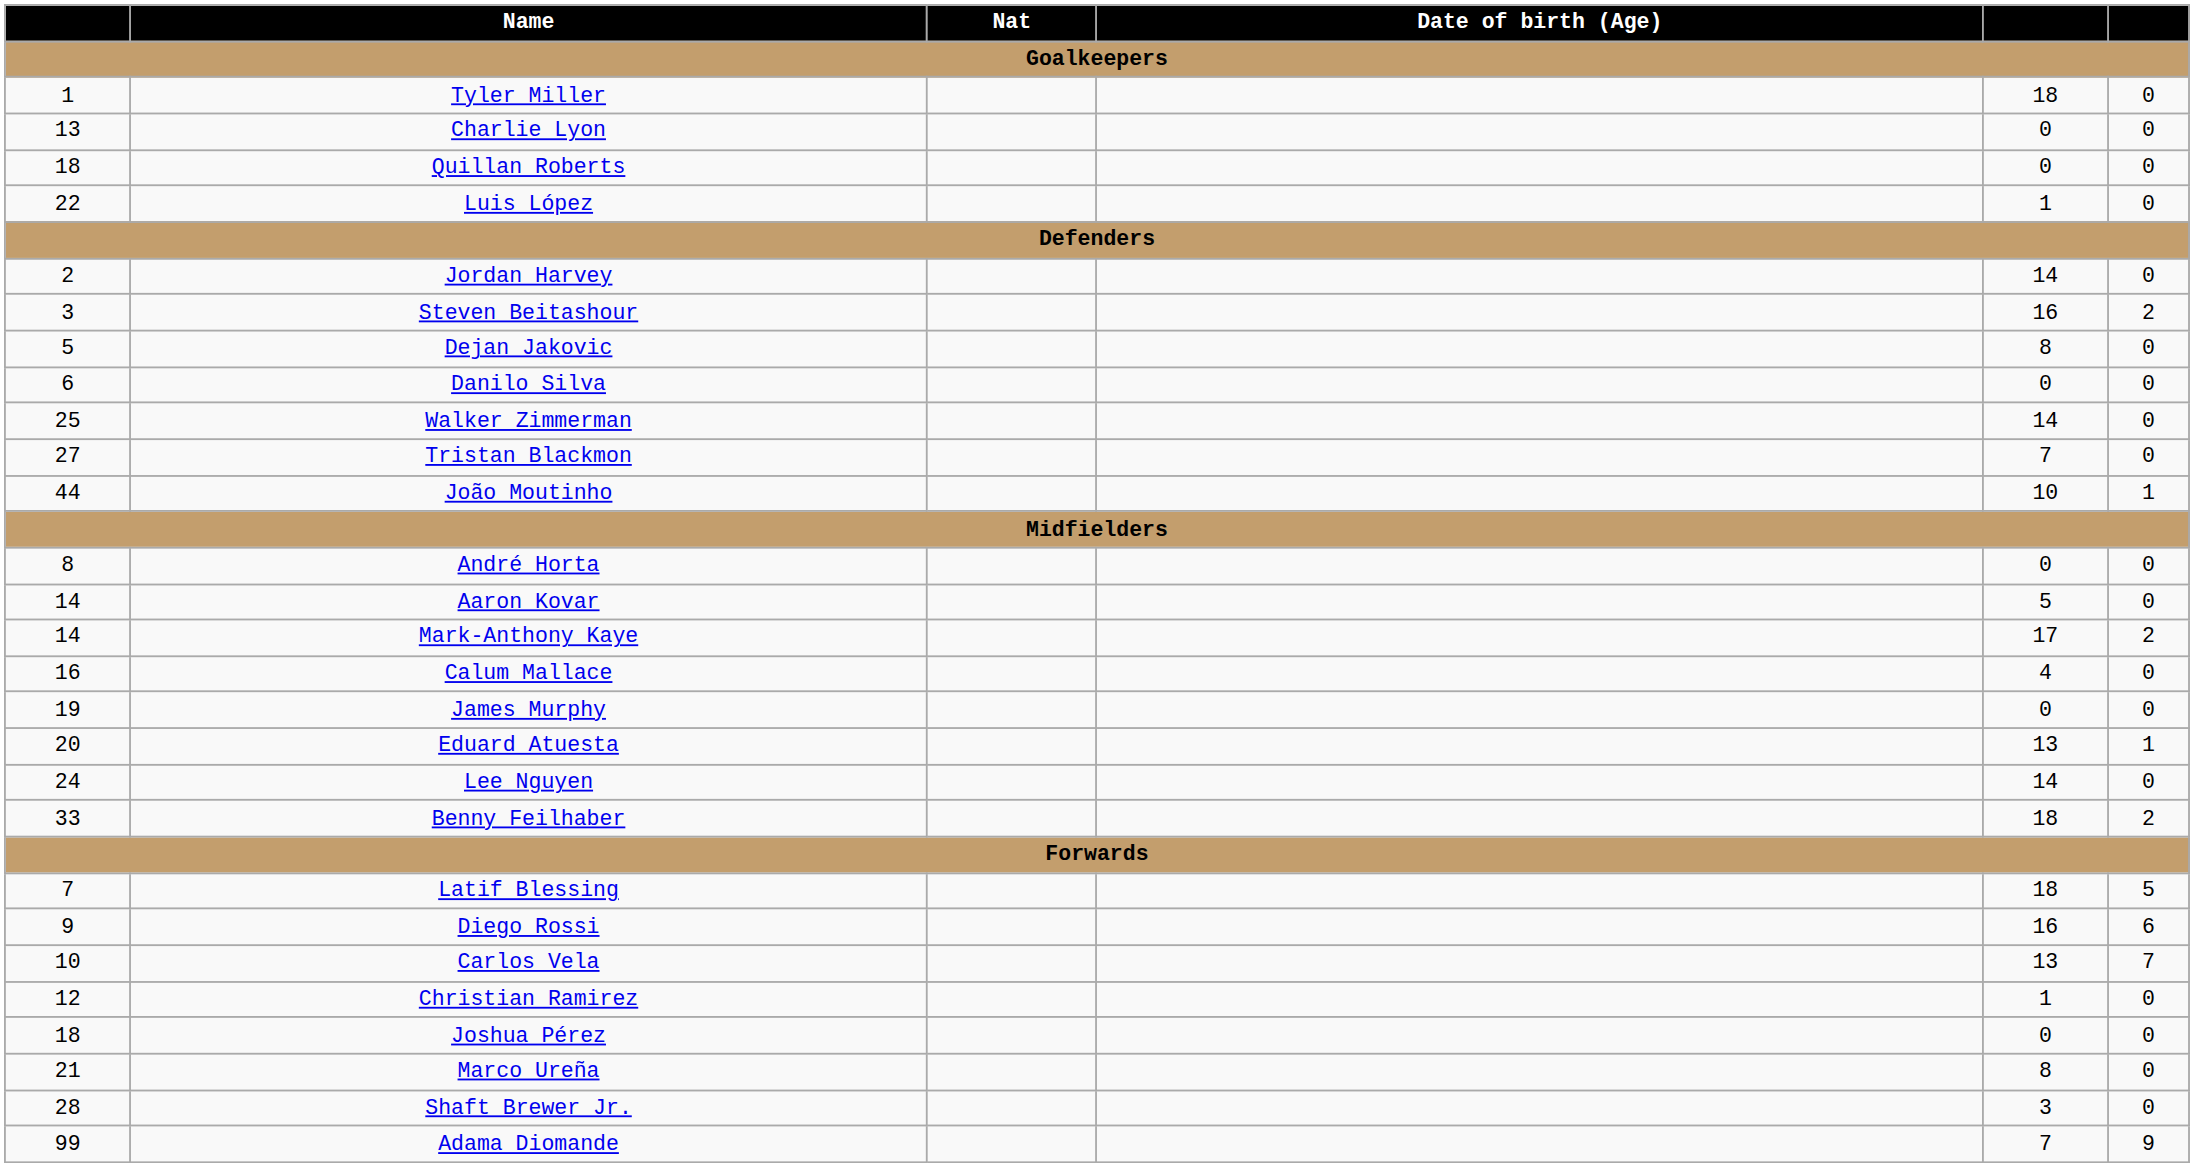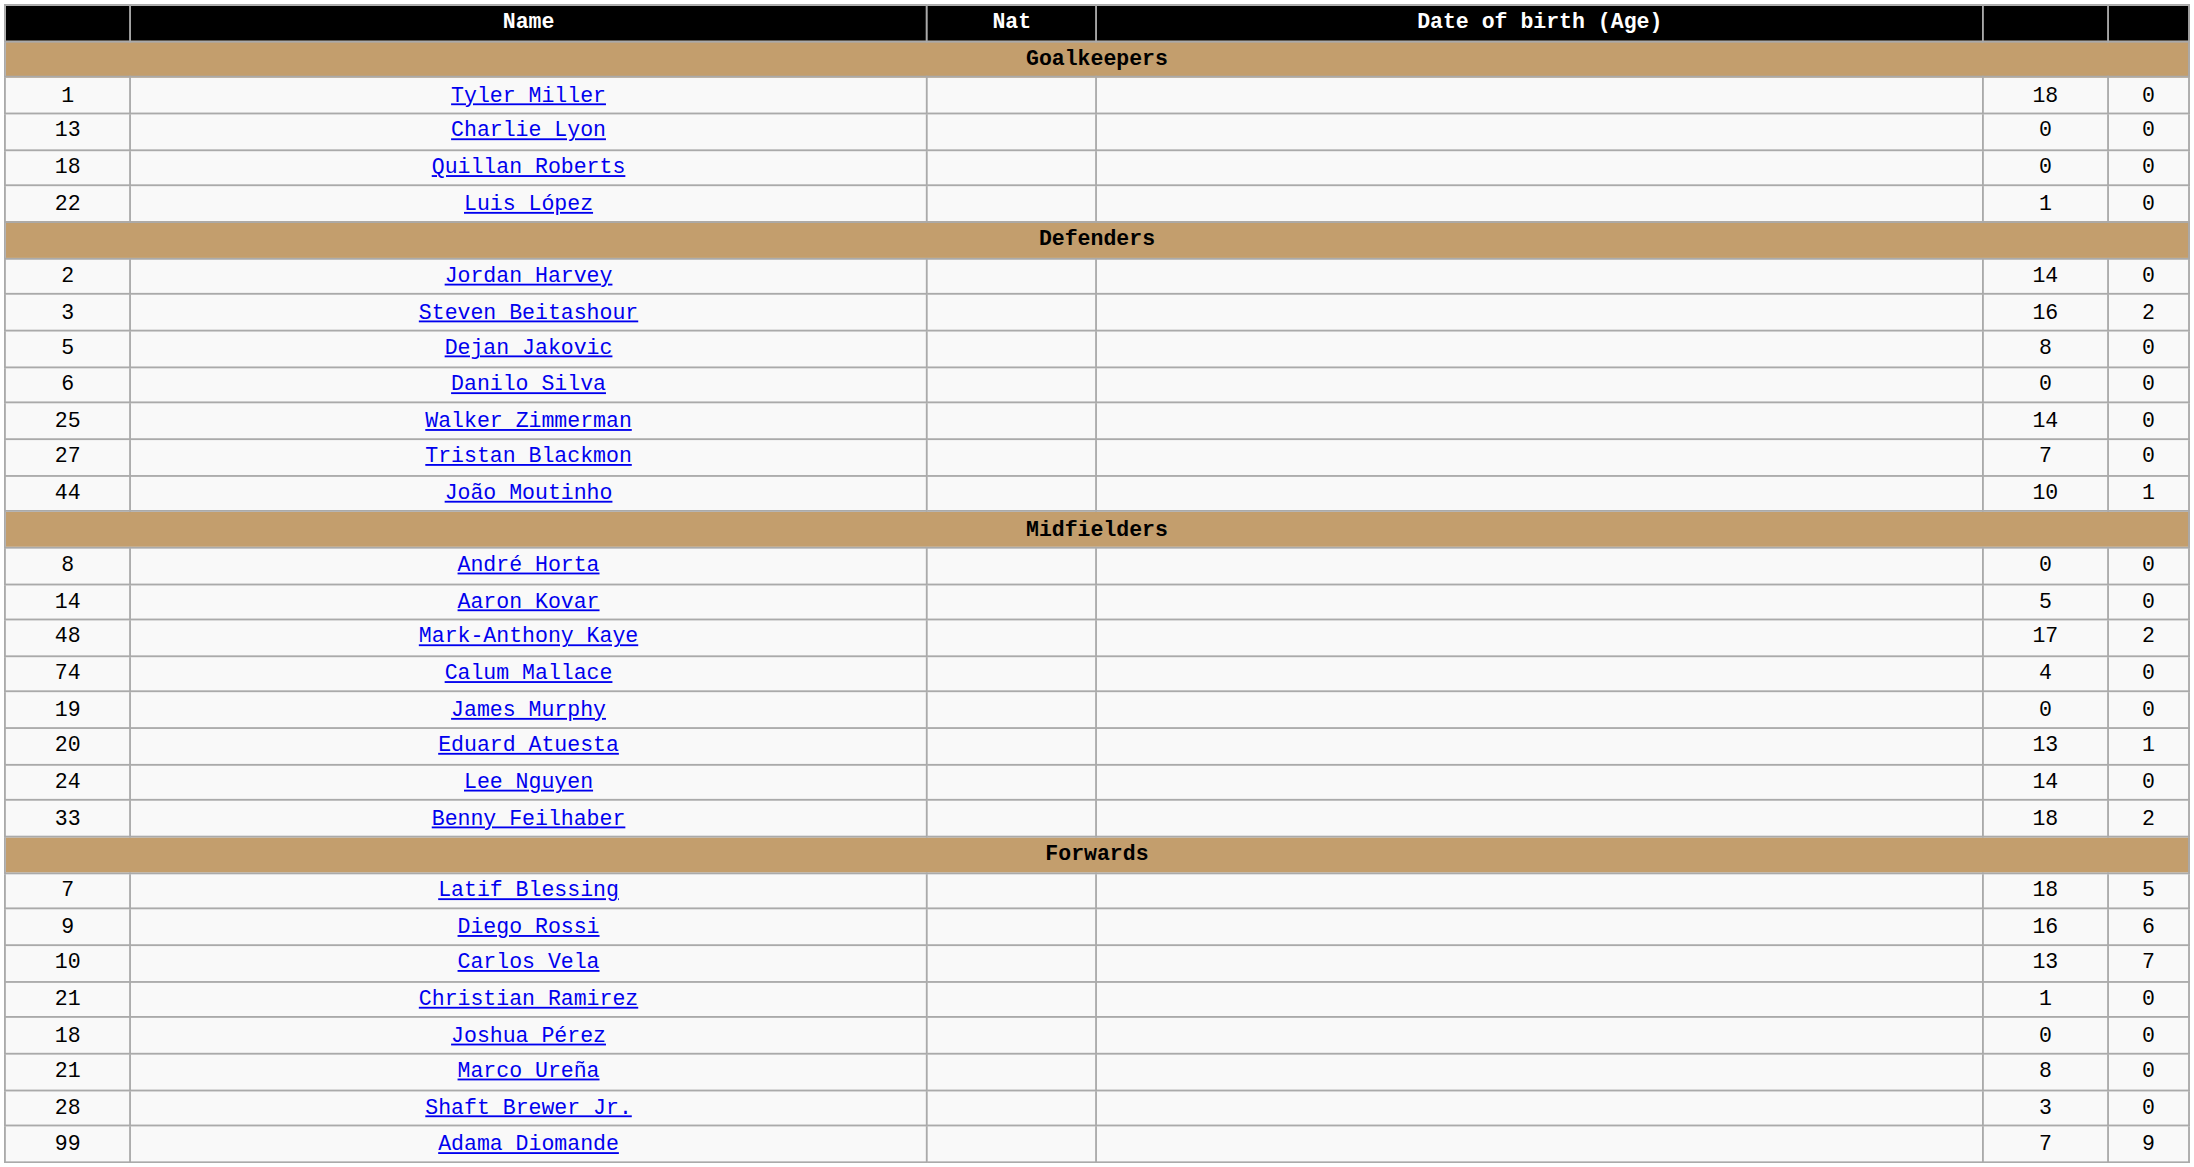Mark-Anthony Kaye | column 1: 14 -> 48
Calum Mallace | column 1: 16 -> 74
Christian Ramirez | column 1: 12 -> 21
